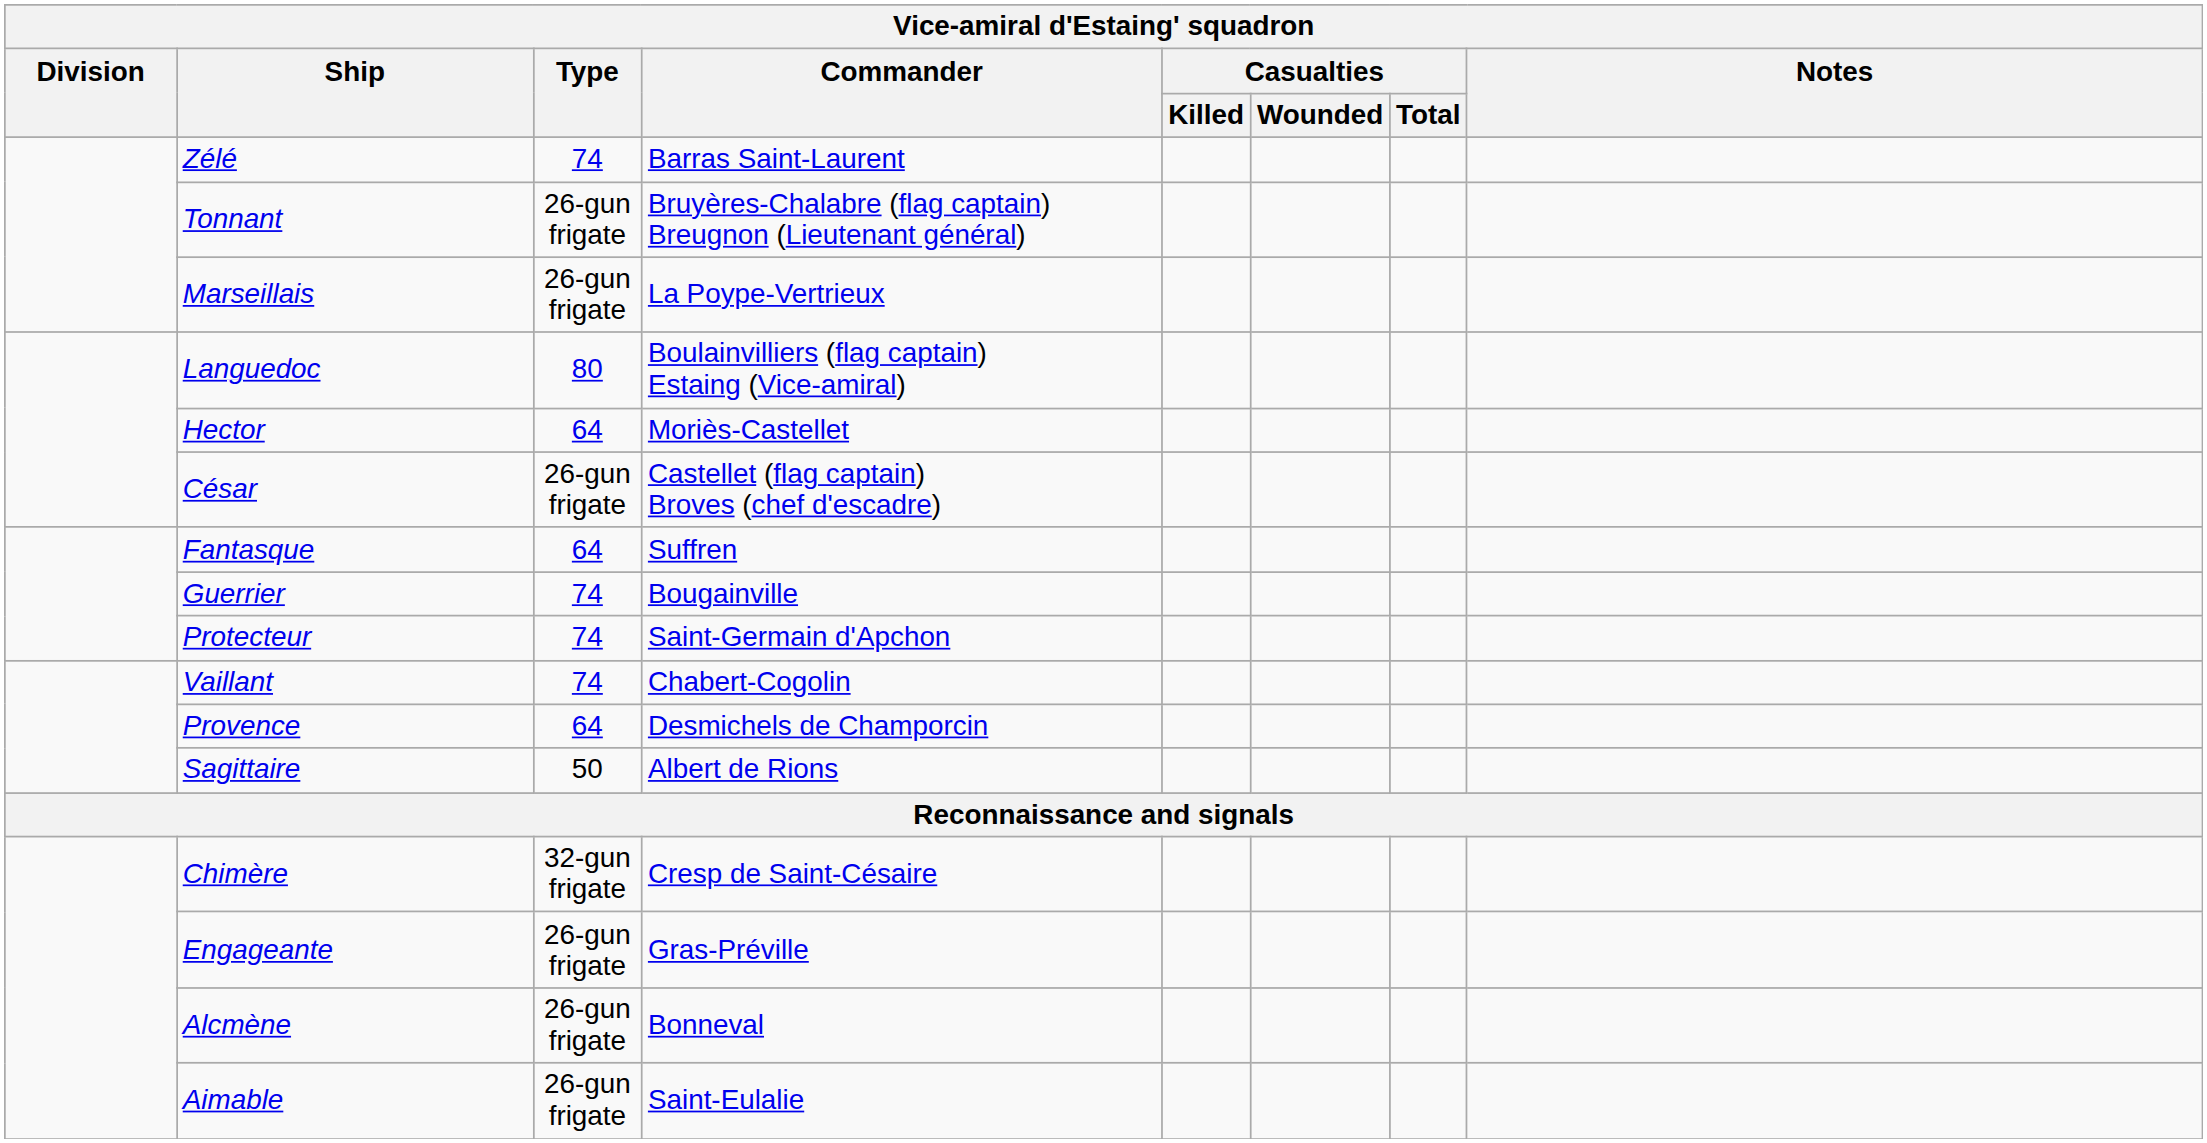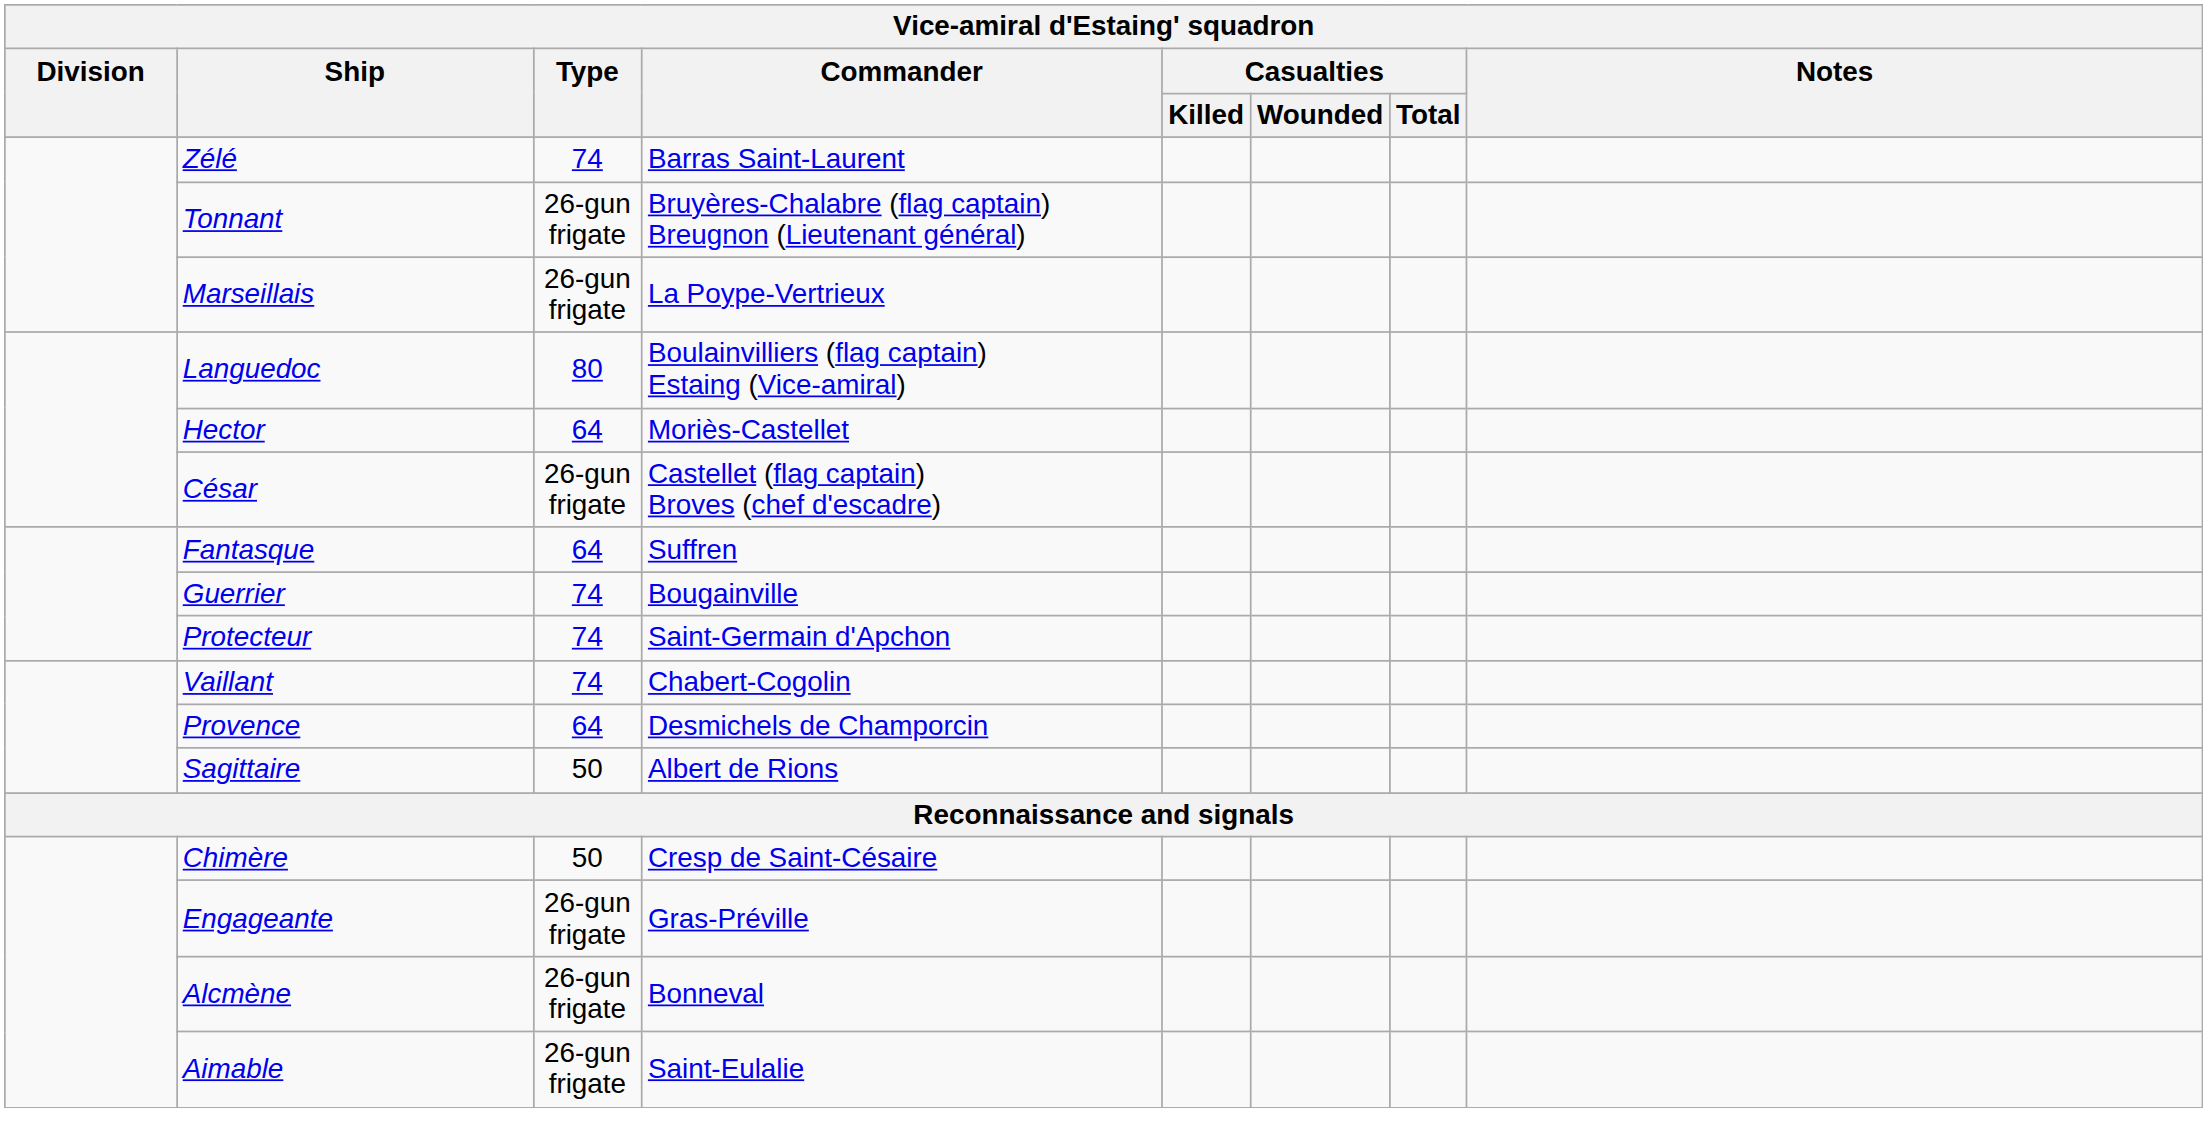Chimère | Type: 32-gun frigate -> 50
